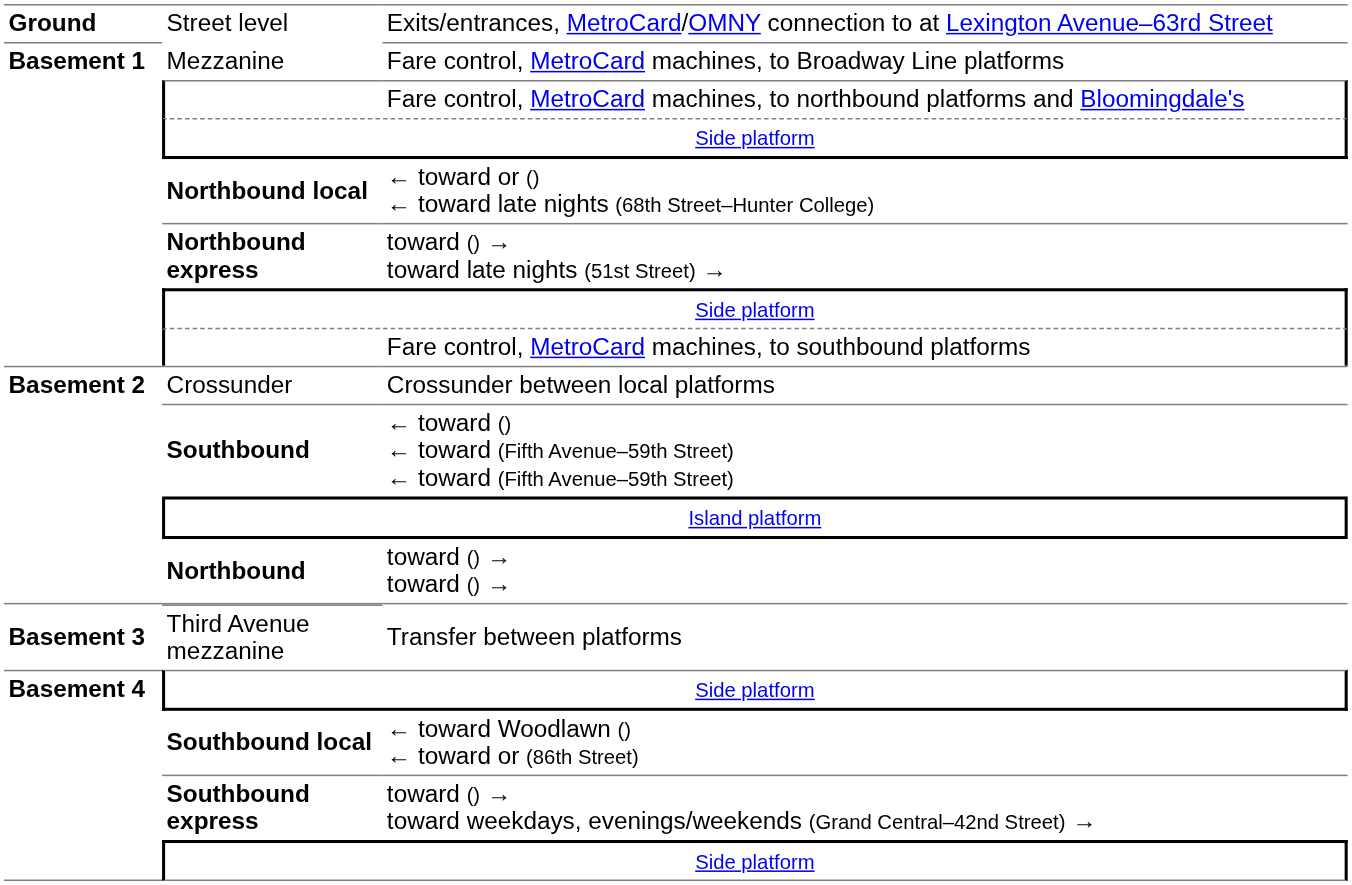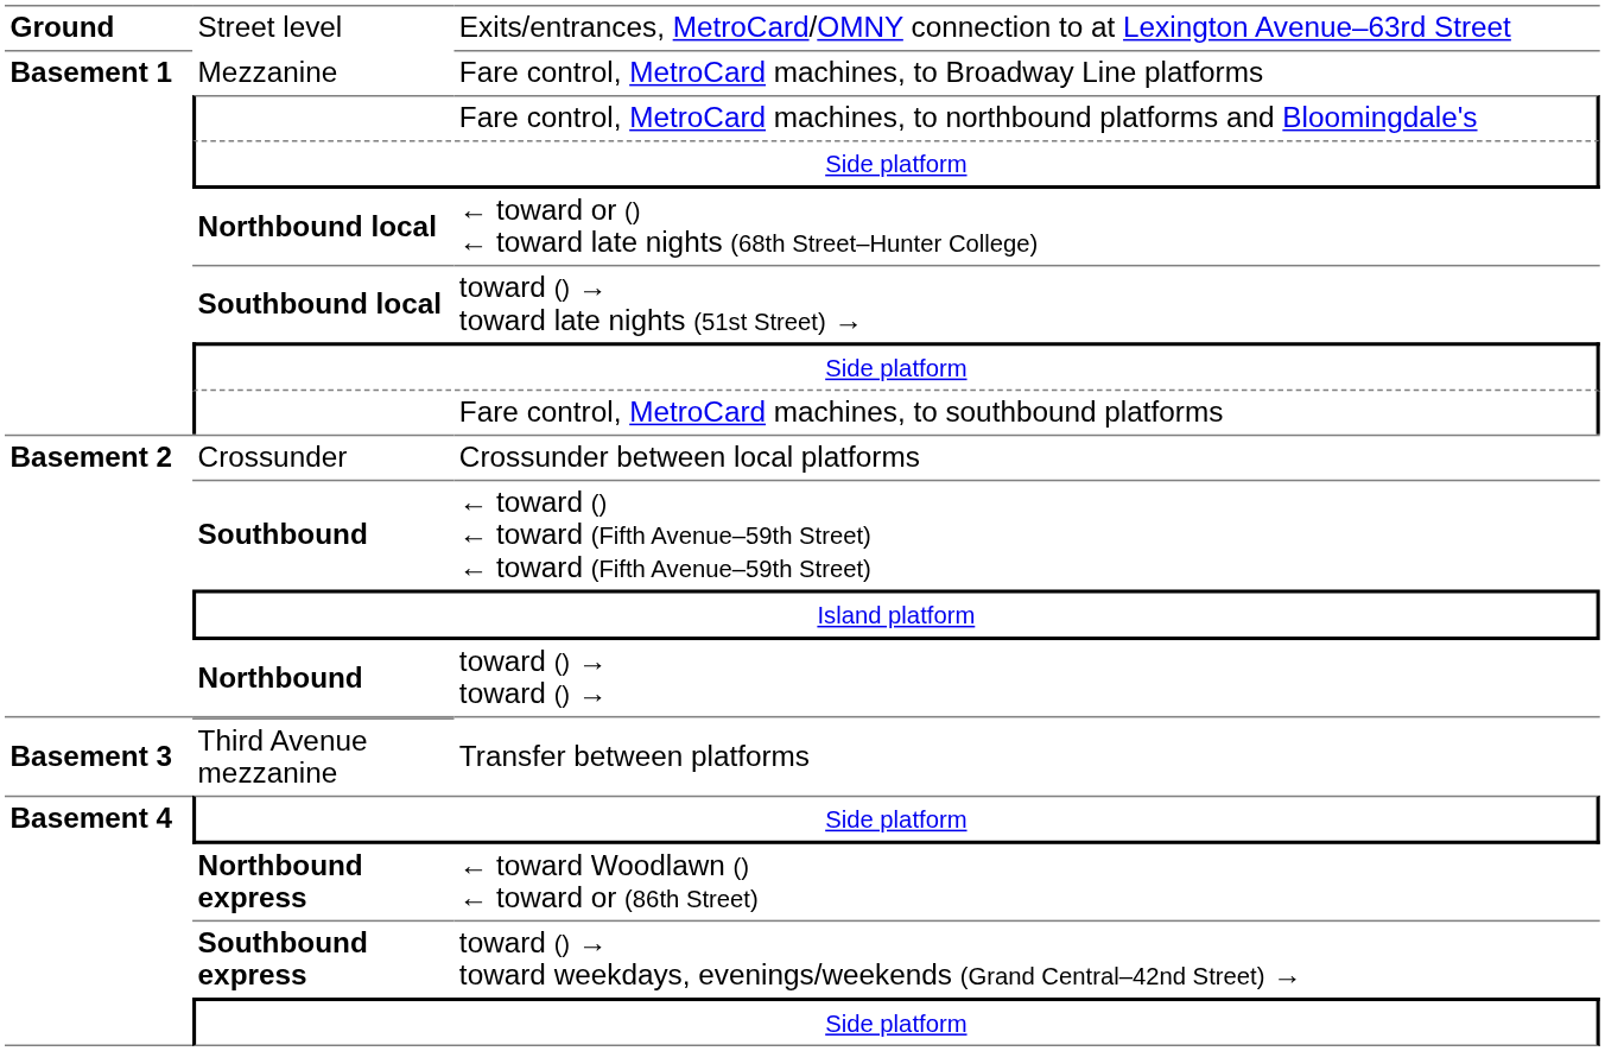toward () → toward late nights (51st Street) → | column 2: Northbound express -> Southbound local
← toward Woodlawn () ← toward or (86th Street) | column 2: Southbound local -> Northbound express
